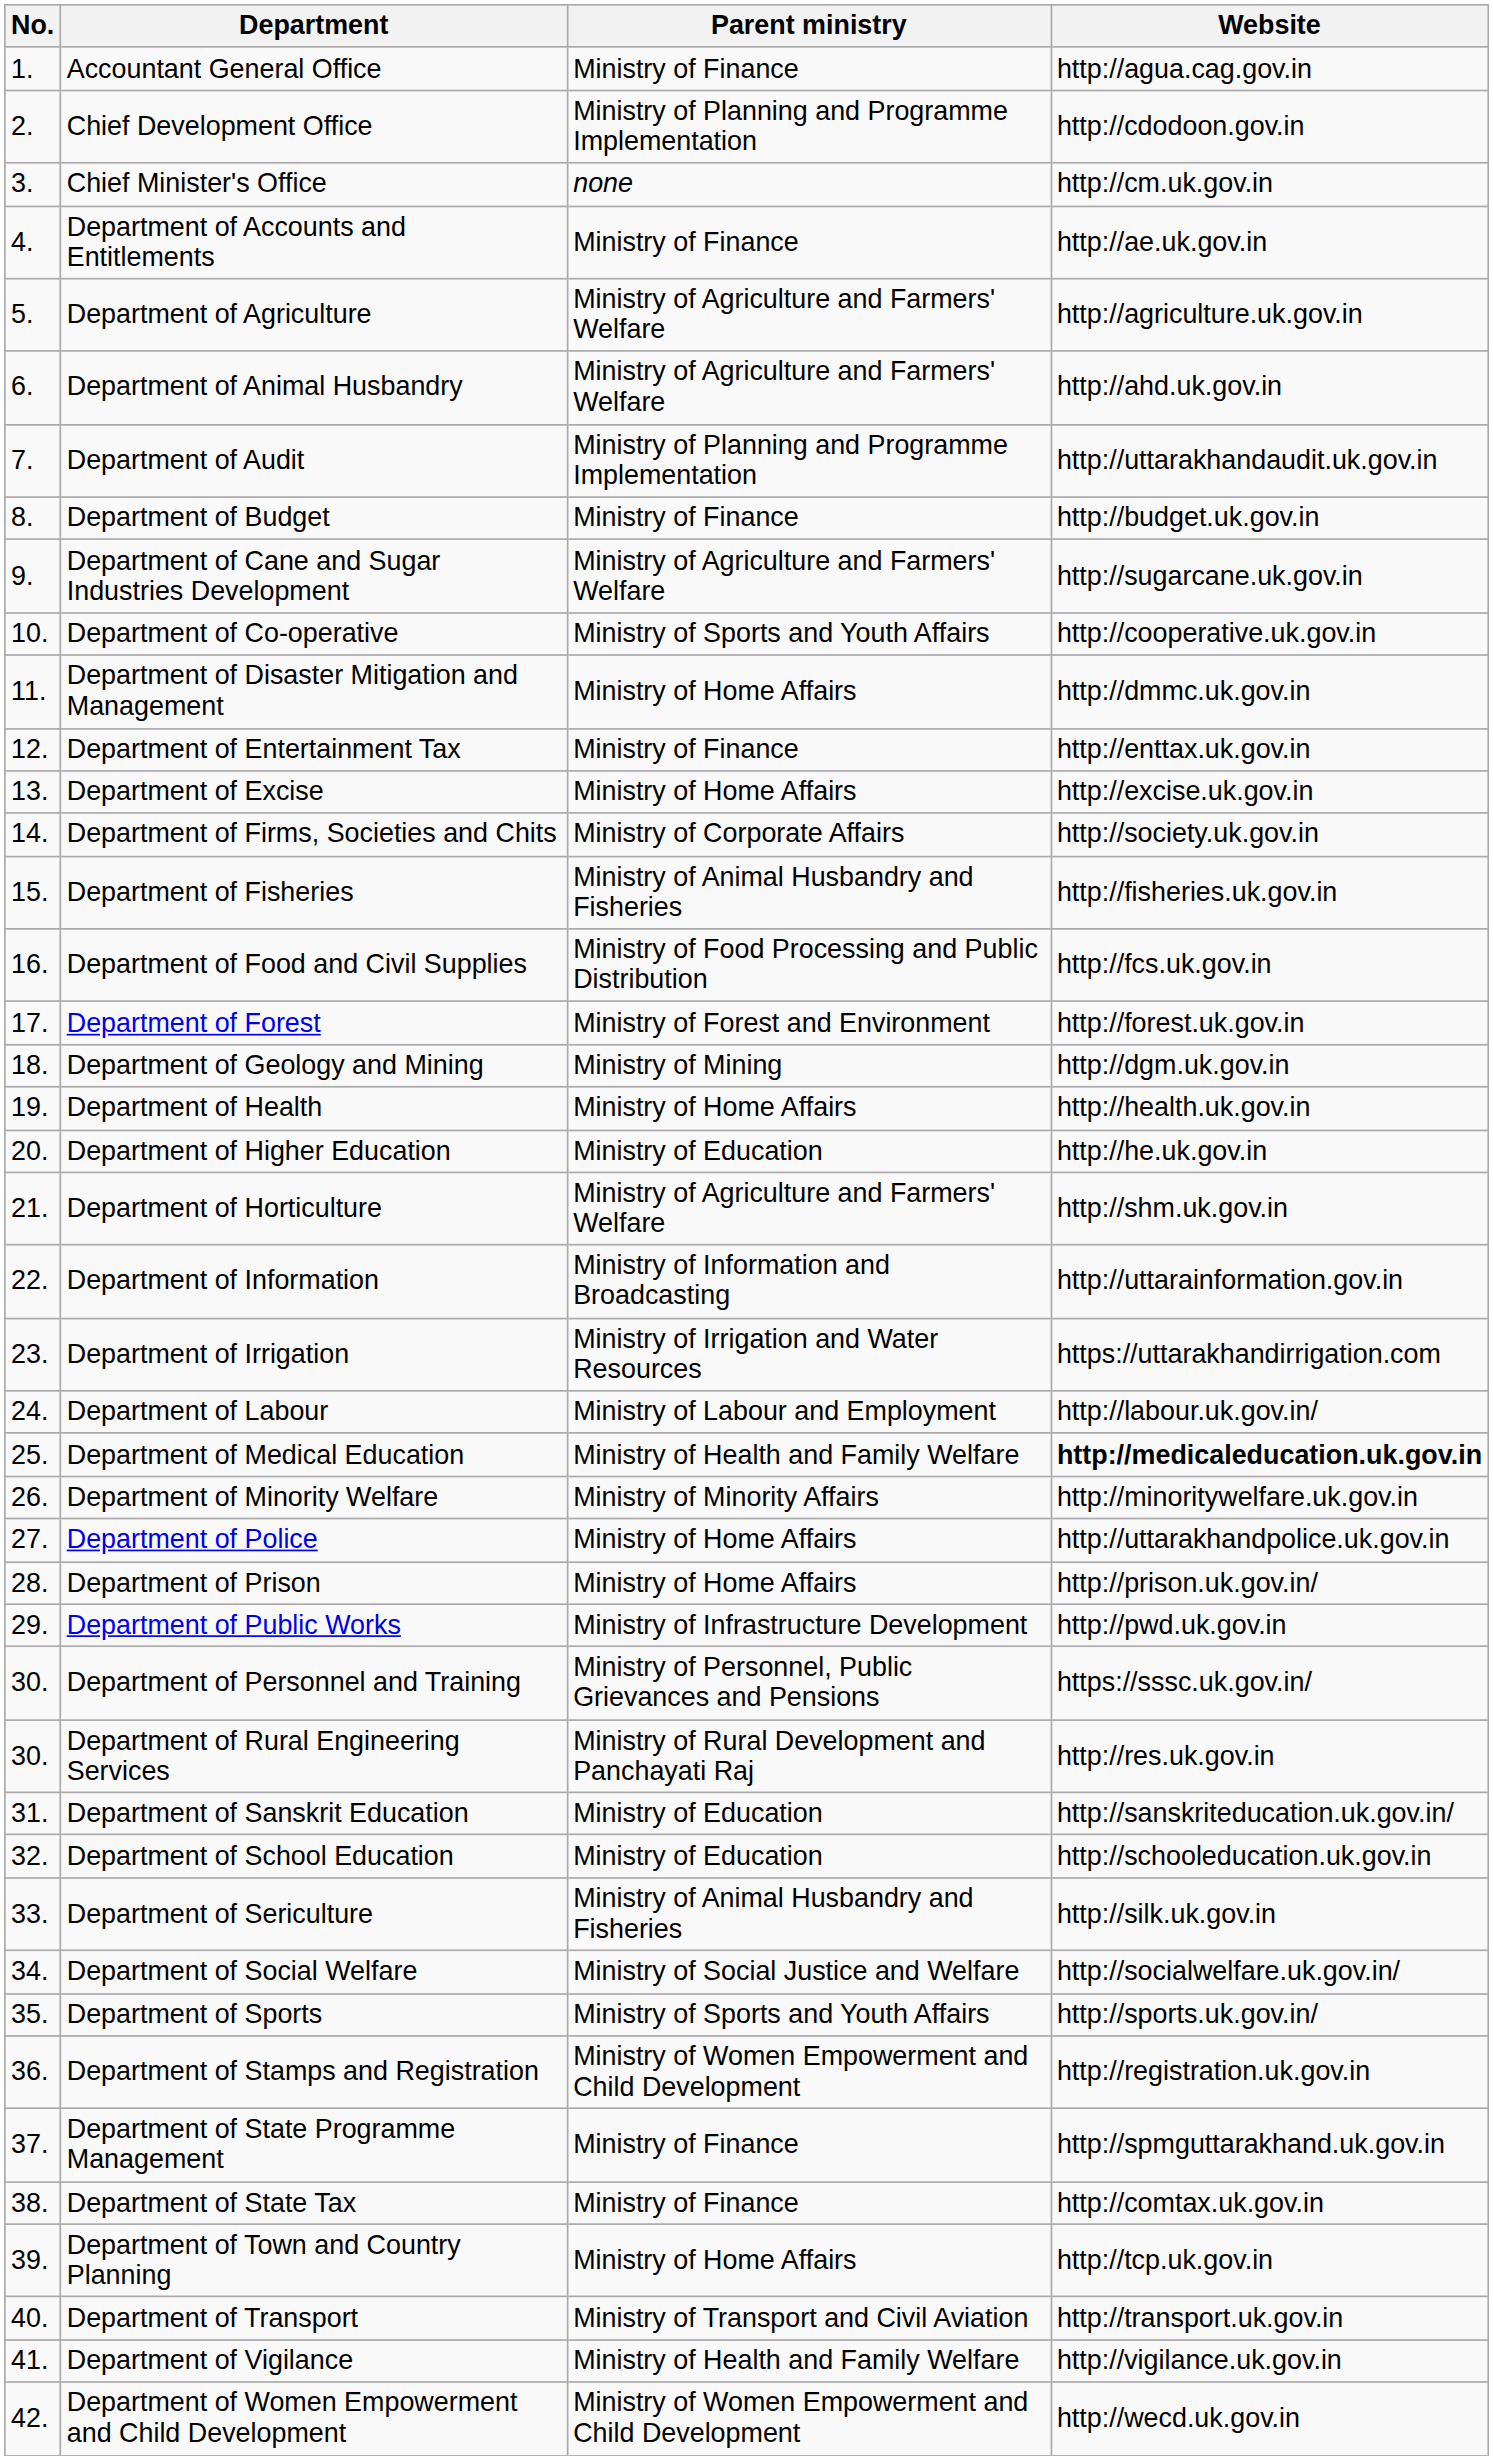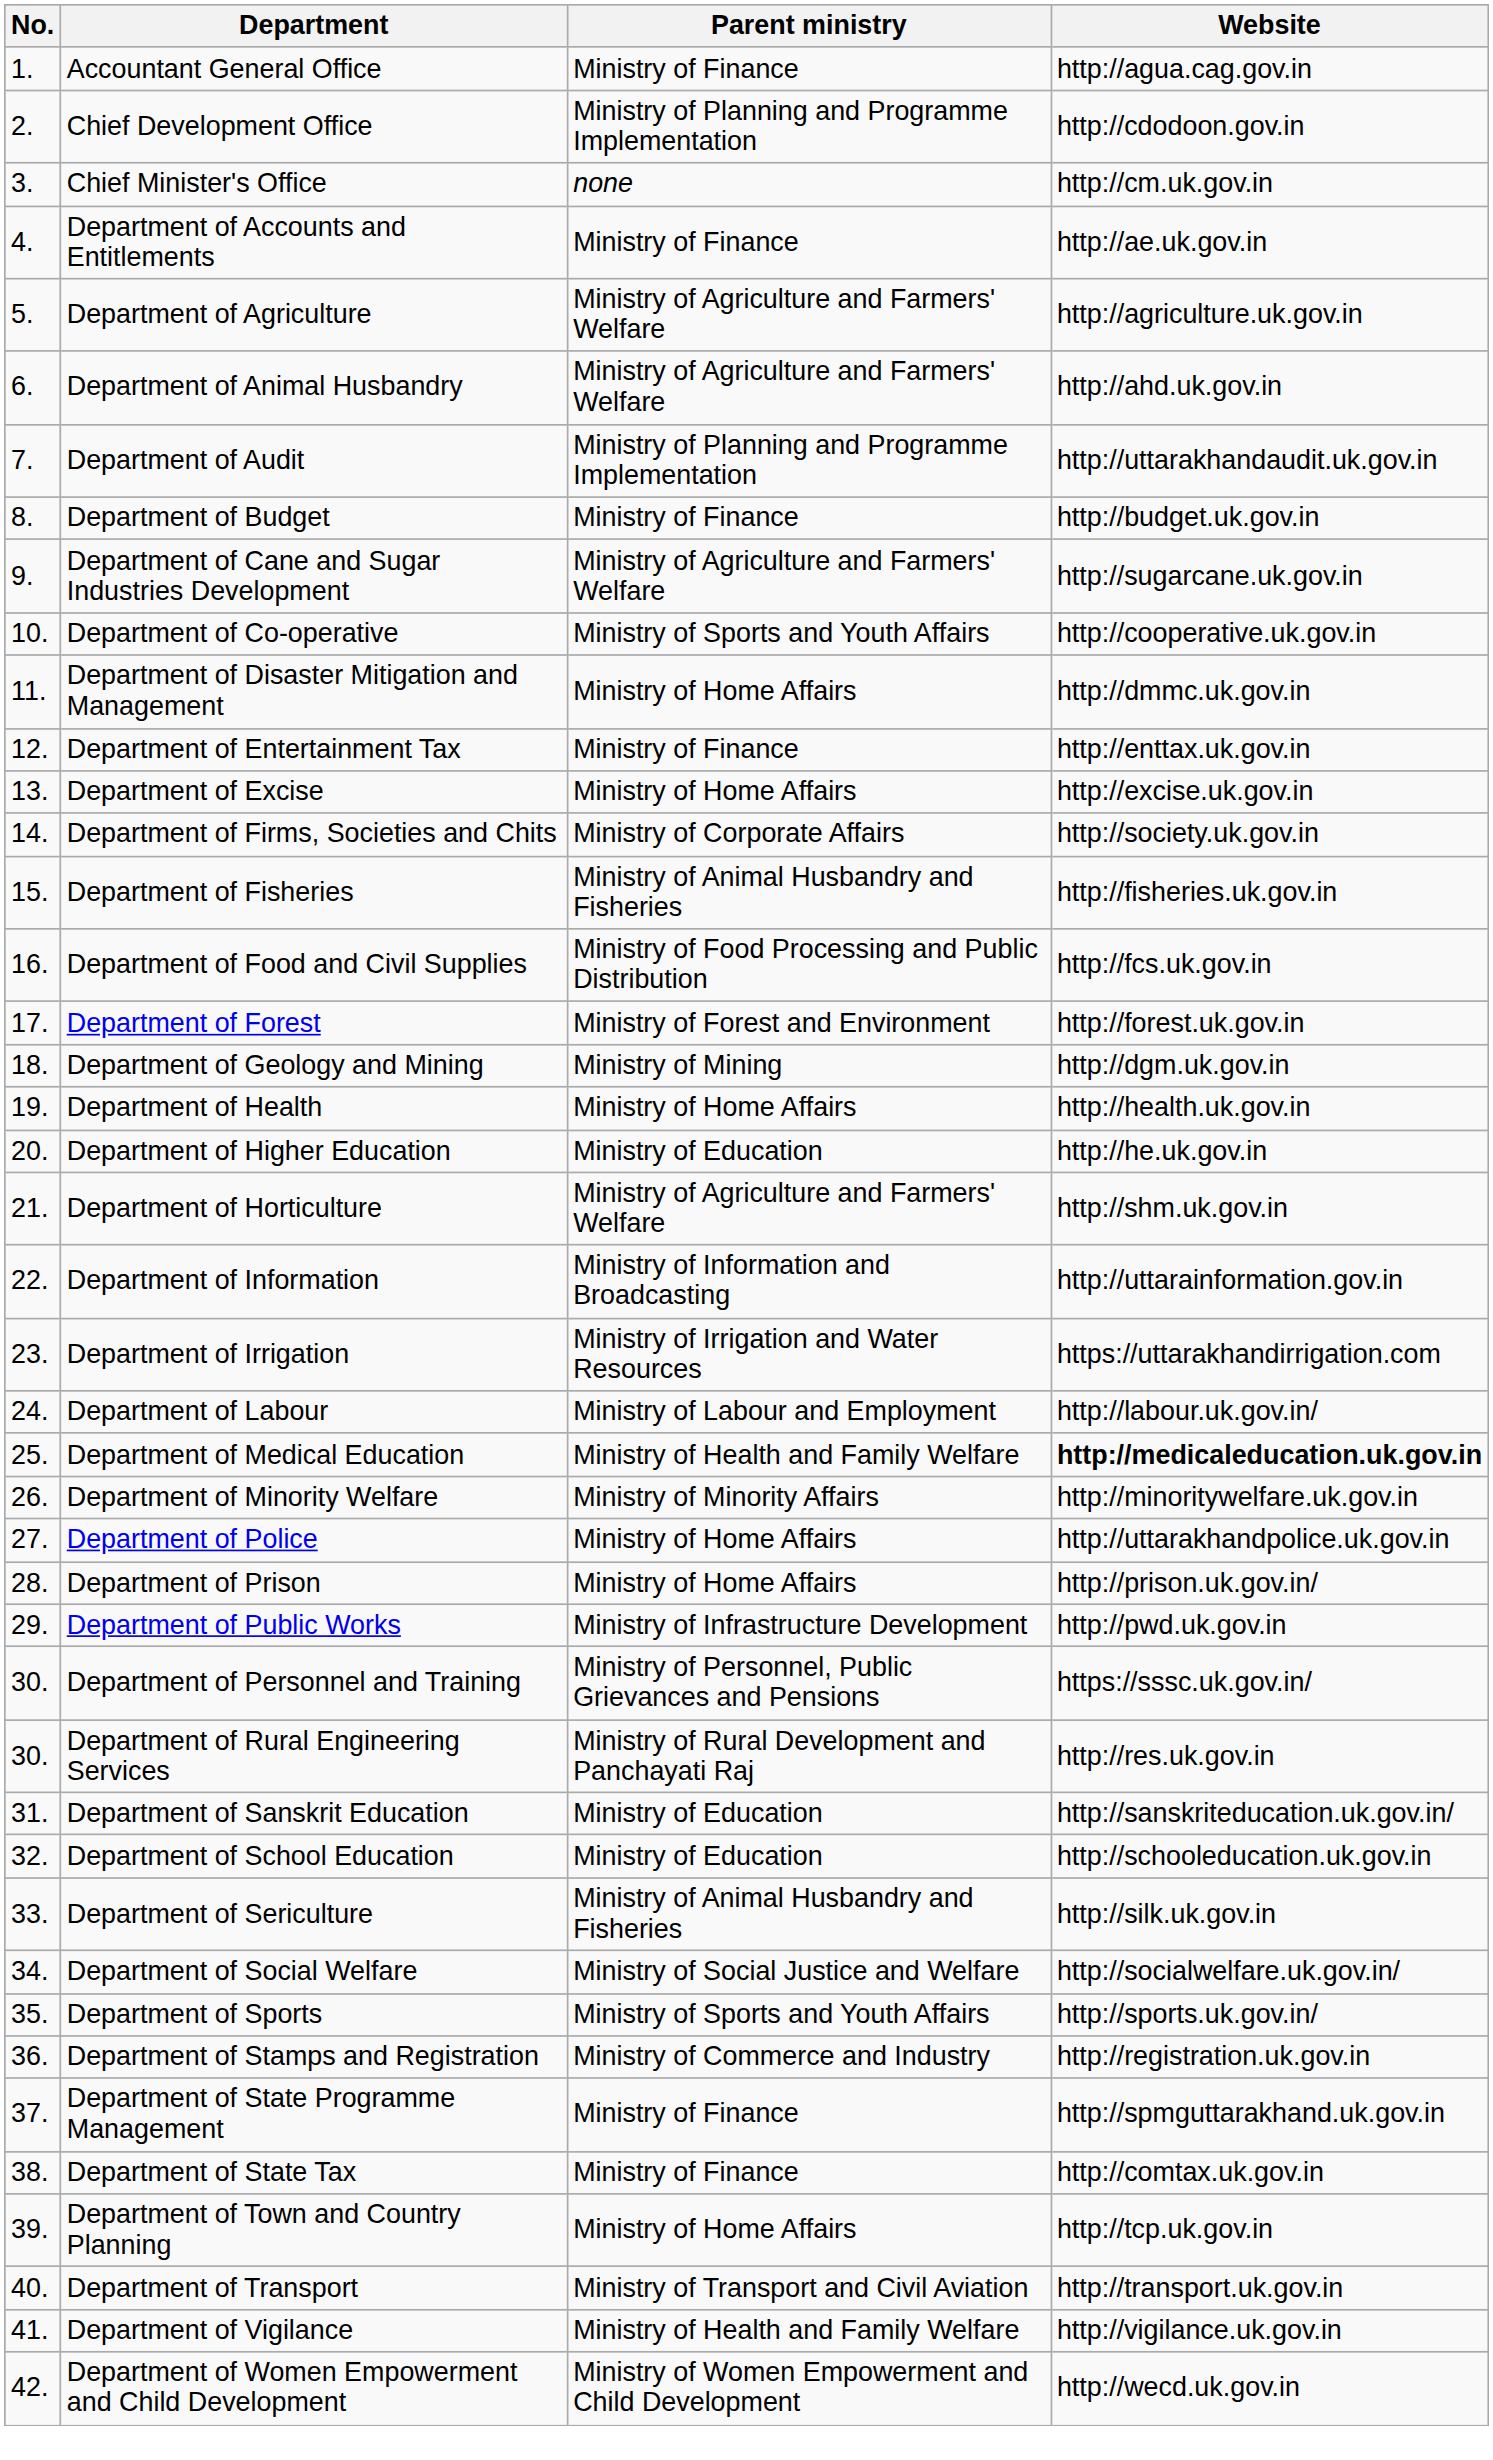Department of Stamps and Registration | Parent ministry: Ministry of Women Empowerment and Child Development -> Ministry of Commerce and Industry
